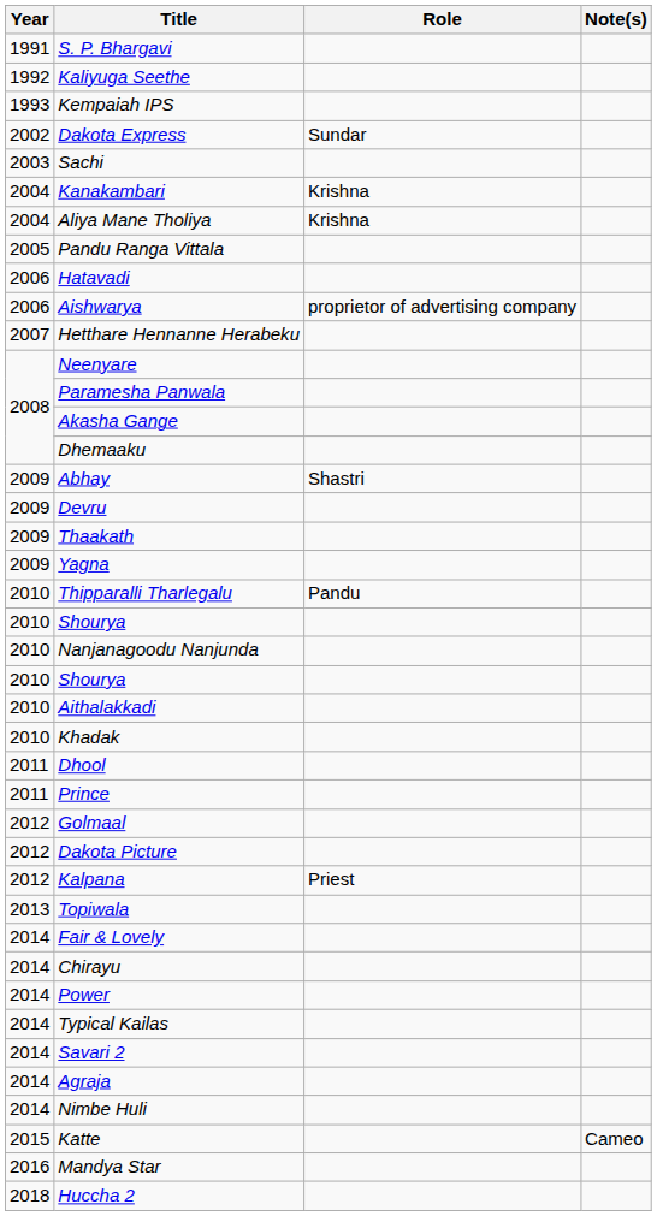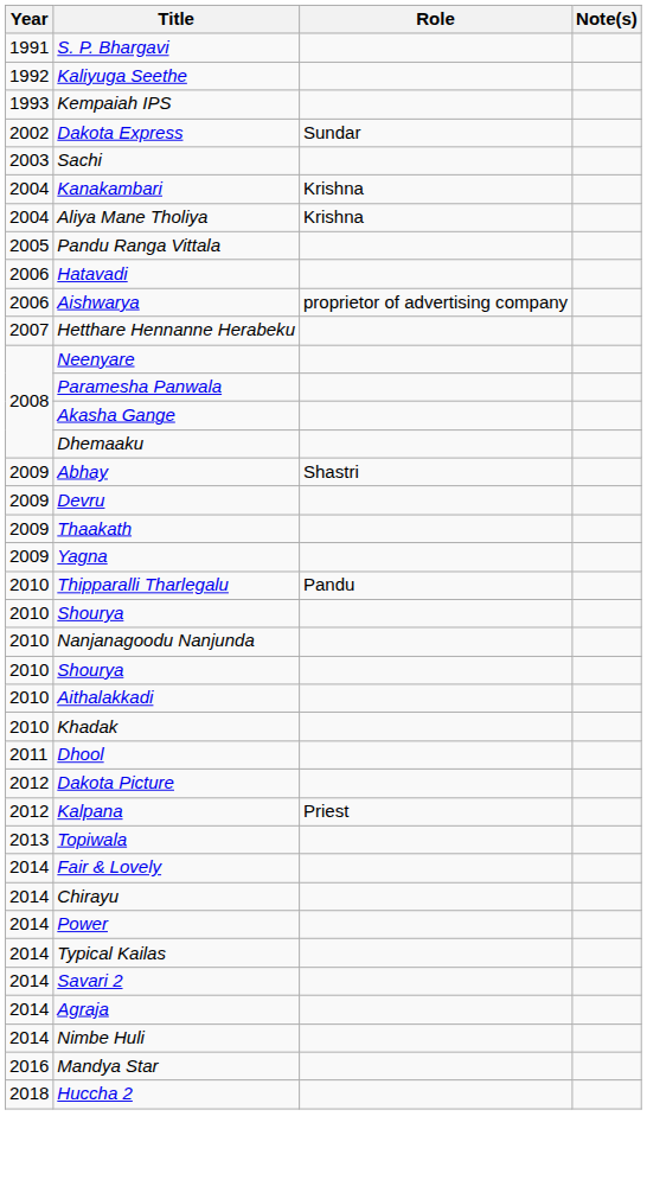- row: 2011 | Prince
- row: 2012 | Golmaal
- row: 2015 | Katte | Cameo
